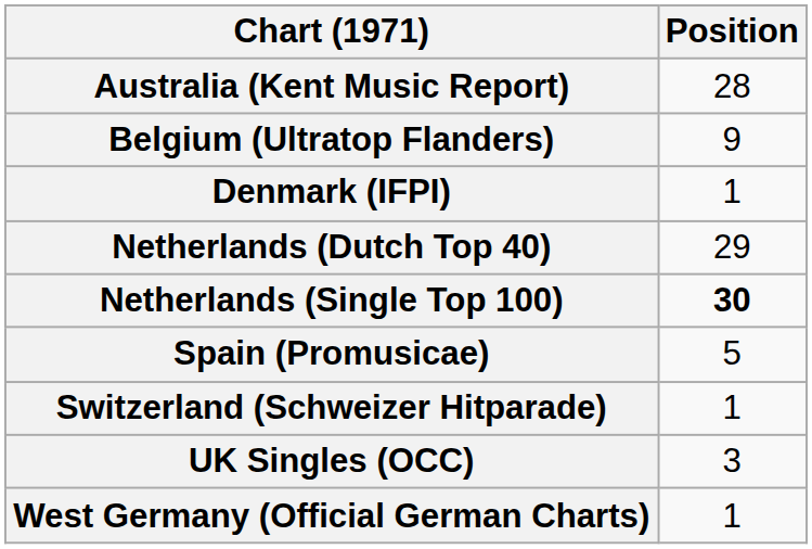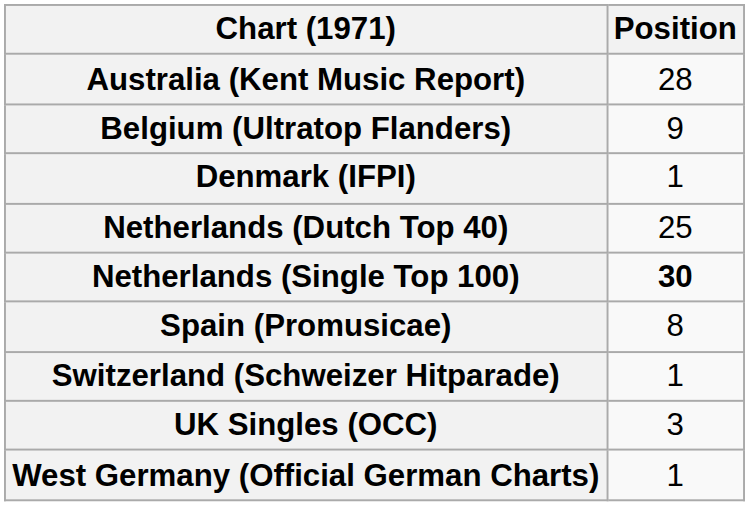Netherlands (Dutch Top 40) | Position: 29 -> 25
Spain (Promusicae) | Position: 5 -> 8
